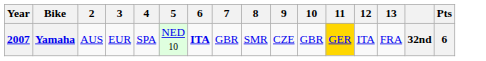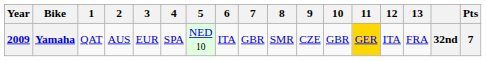+ column: 1 | QAT
Yamaha | Year: 2007 -> 2009
Yamaha | 6: bold -> normal
Yamaha | Pts: 6 -> 7
